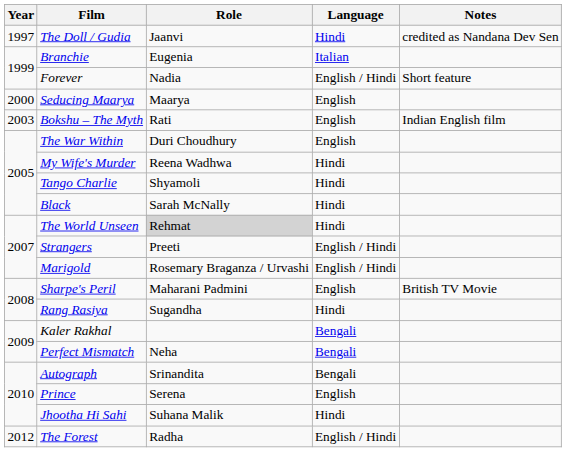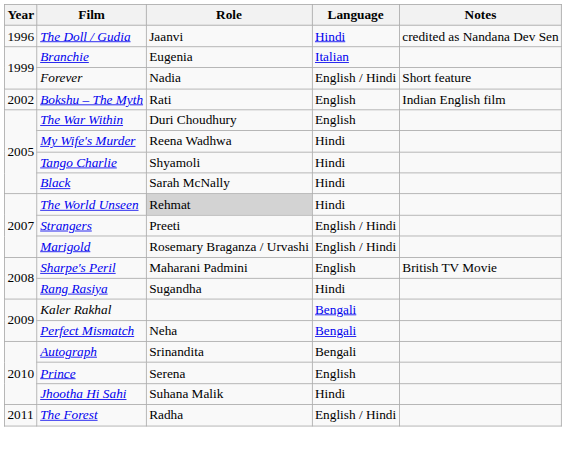The Doll / Gudia | Year: 1997 -> 1996
- row: 2000 | Seducing Maarya | Maarya | English
Bokshu – The Myth | Year: 2003 -> 2002
The Forest | Year: 2012 -> 2011
